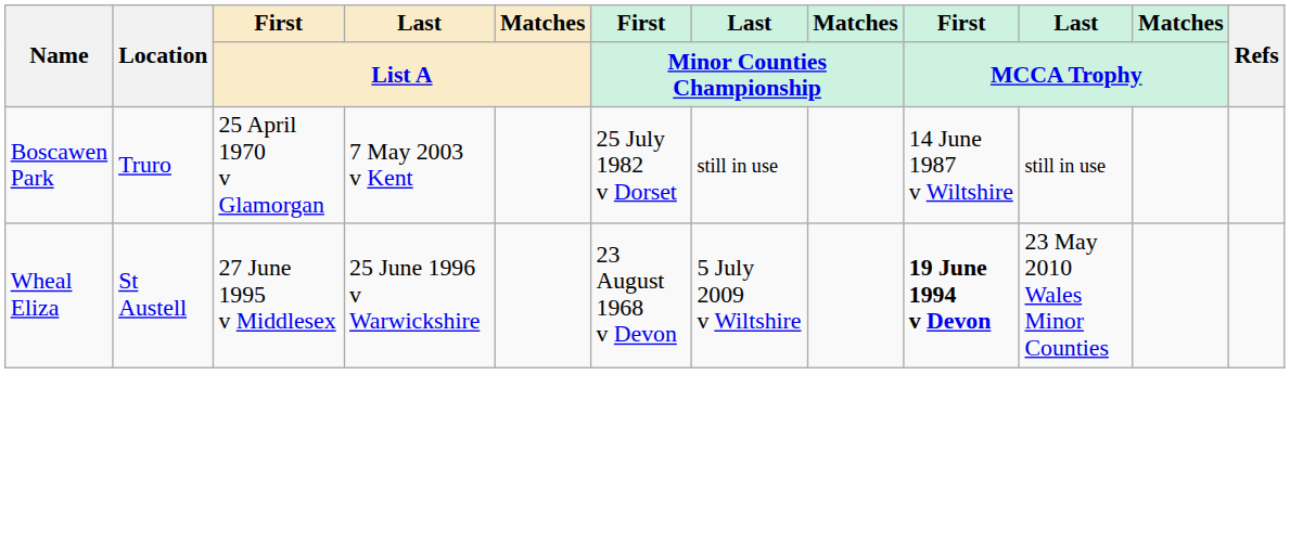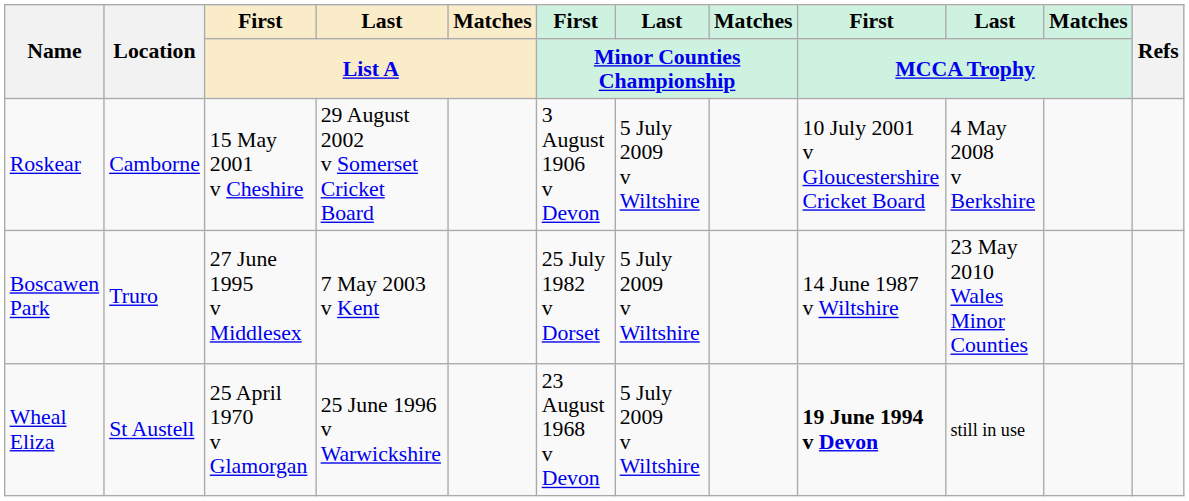+ row: Roskear | Camborne | 15 May 2001 v Cheshire | 29 August 2002 v Somerset Cricket Board | 3 August 1906 v Devon | 5 July 2009 v Wiltshire | 10 July 2001 v Gloucestershire Cricket Board | 4 May 2008 v Berkshire
Boscawen Park | First / List A: 25 April 1970 v Glamorgan -> 27 June 1995 v Middlesex
Boscawen Park | Last / Minor Counties Championship: still in use -> 5 July 2009 v Wiltshire
Boscawen Park | Last / MCCA Trophy: still in use -> 23 May 2010 Wales Minor Counties
Wheal Eliza | First / List A: 27 June 1995 v Middlesex -> 25 April 1970 v Glamorgan
Wheal Eliza | Last / MCCA Trophy: 23 May 2010 Wales Minor Counties -> still in use
